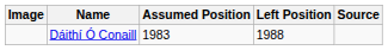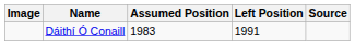Dáithí Ó Conaill | Left Position: 1988 -> 1991
